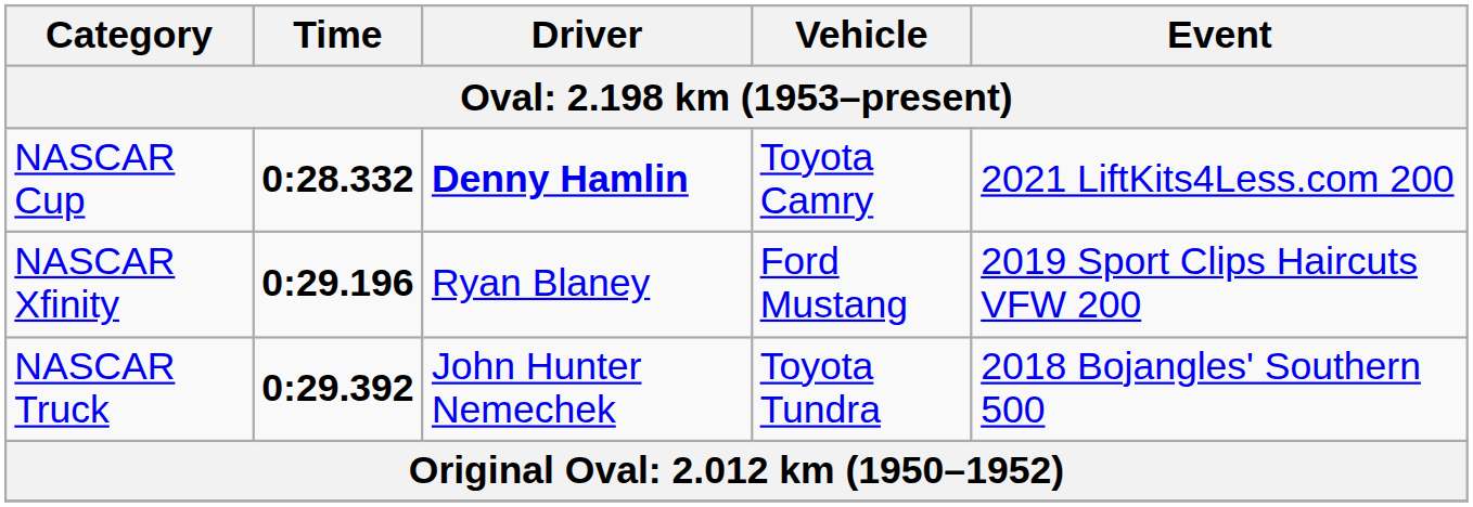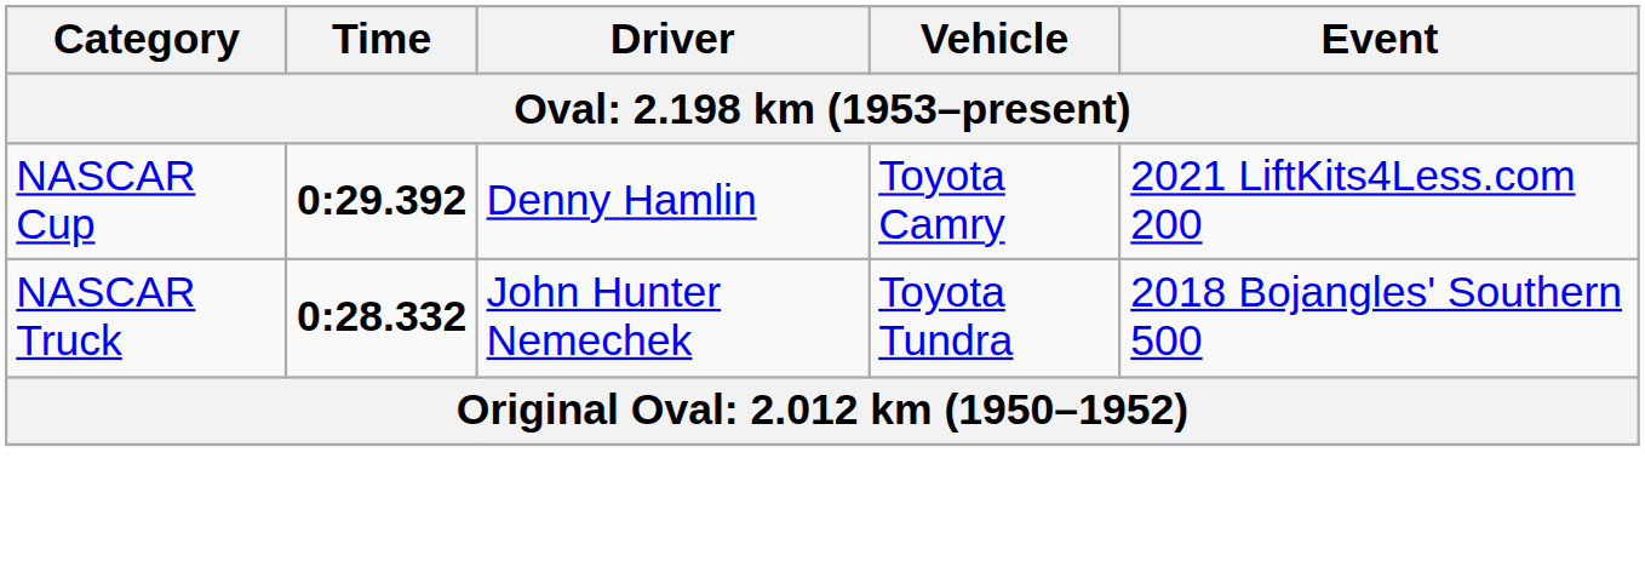NASCAR Cup | Time: 0:28.332 -> 0:29.392
NASCAR Cup | Driver: bold -> normal
- row: NASCAR Xfinity | 0:29.196 | Ryan Blaney | Ford Mustang | 2019 Sport Clips Haircuts VFW 200
NASCAR Truck | Time: 0:29.392 -> 0:28.332
